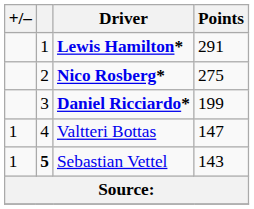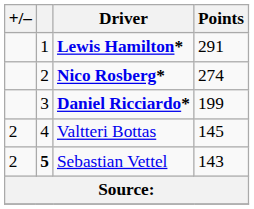Nico Rosberg* | Points: 275 -> 274
Valtteri Bottas | +/–: 1 -> 2
Valtteri Bottas | Points: 147 -> 145
Sebastian Vettel | +/–: 1 -> 2
